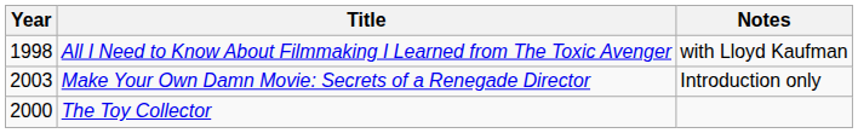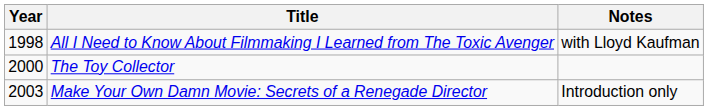rows swapped: The Toy Collector <-> Make Your Own Damn Movie: Secrets of a Renegade Director
